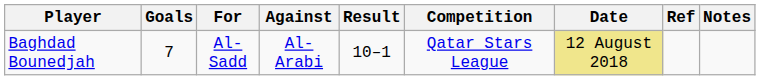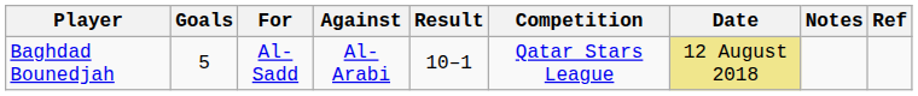columns swapped: Notes <-> Ref
Baghdad Bounedjah | Goals: 7 -> 5
